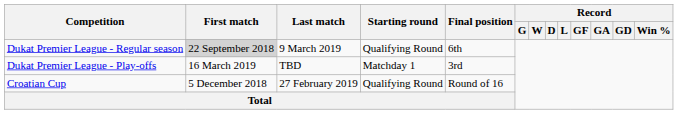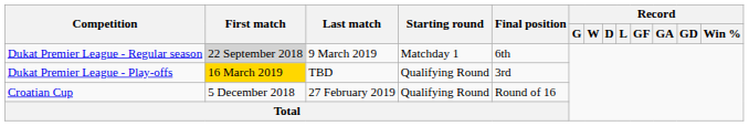Dukat Premier League - Regular season | Starting round: Qualifying Round -> Matchday 1
Dukat Premier League - Play-offs | First match: no background -> gold background
Dukat Premier League - Play-offs | Starting round: Matchday 1 -> Qualifying Round
